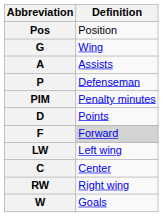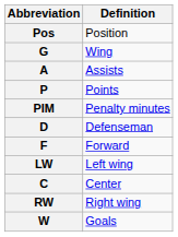P | Definition: Defenseman -> Points
D | Definition: Points -> Defenseman
F | Definition: lightgrey background -> no background
